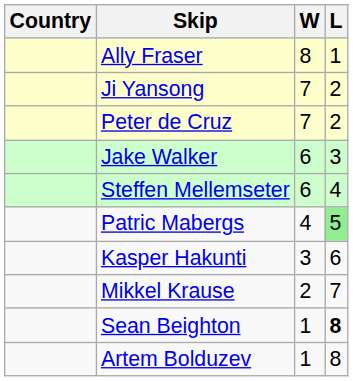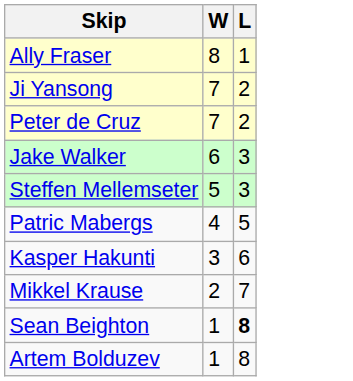- column: Country
Steffen Mellemseter | W: 6 -> 5
Steffen Mellemseter | L: 4 -> 3
Patric Mabergs | L: lightgreen background -> no background
